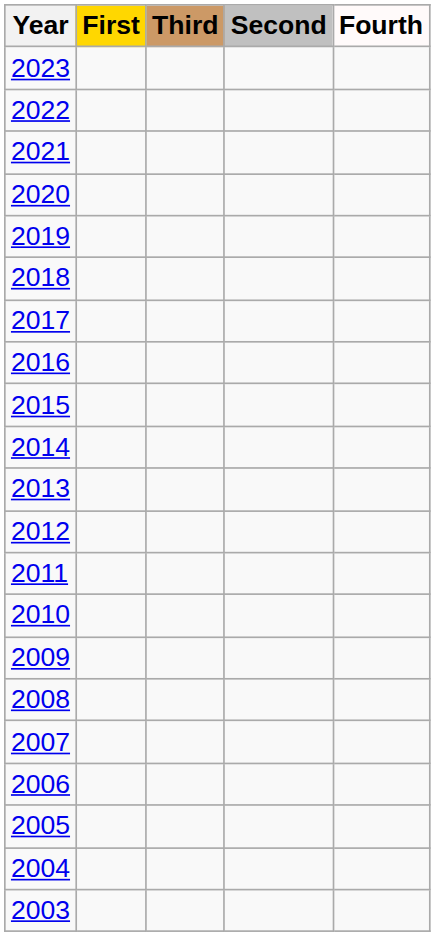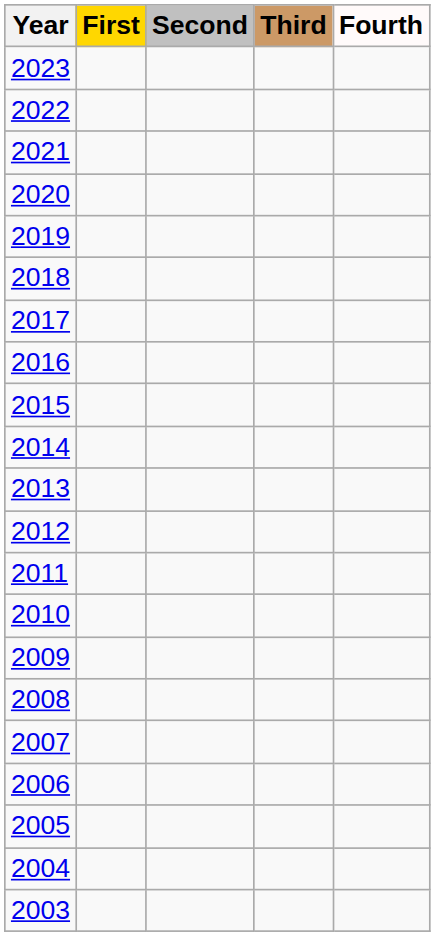columns swapped: Second <-> Third
